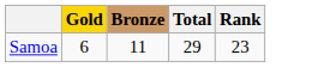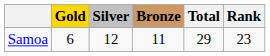+ column: Silver | 12
